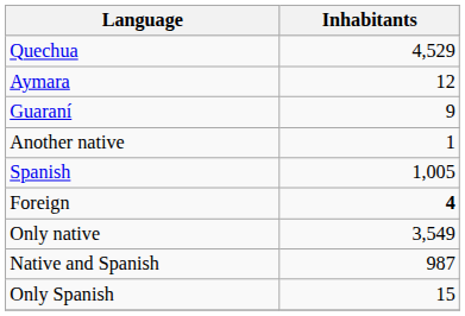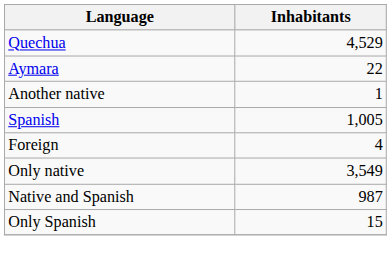Aymara | Inhabitants: 12 -> 22
- row: Guaraní | 9
Foreign | Inhabitants: bold -> normal
